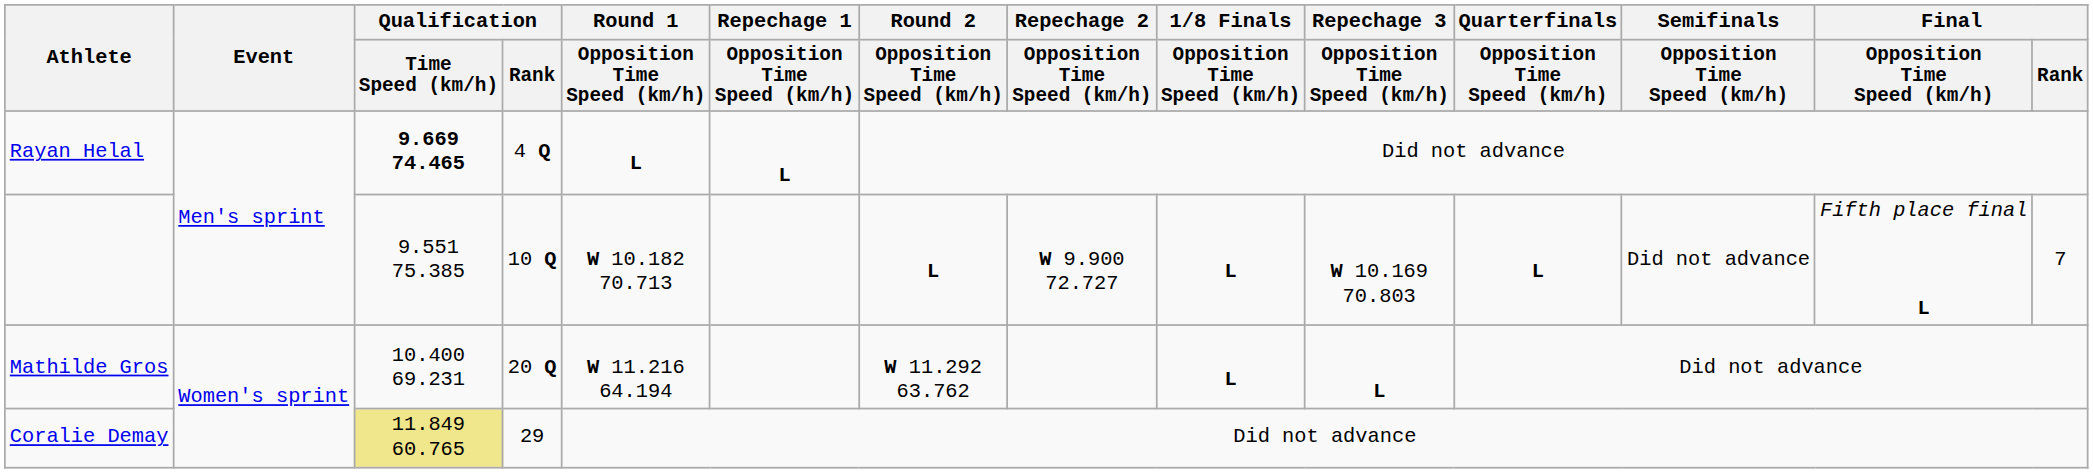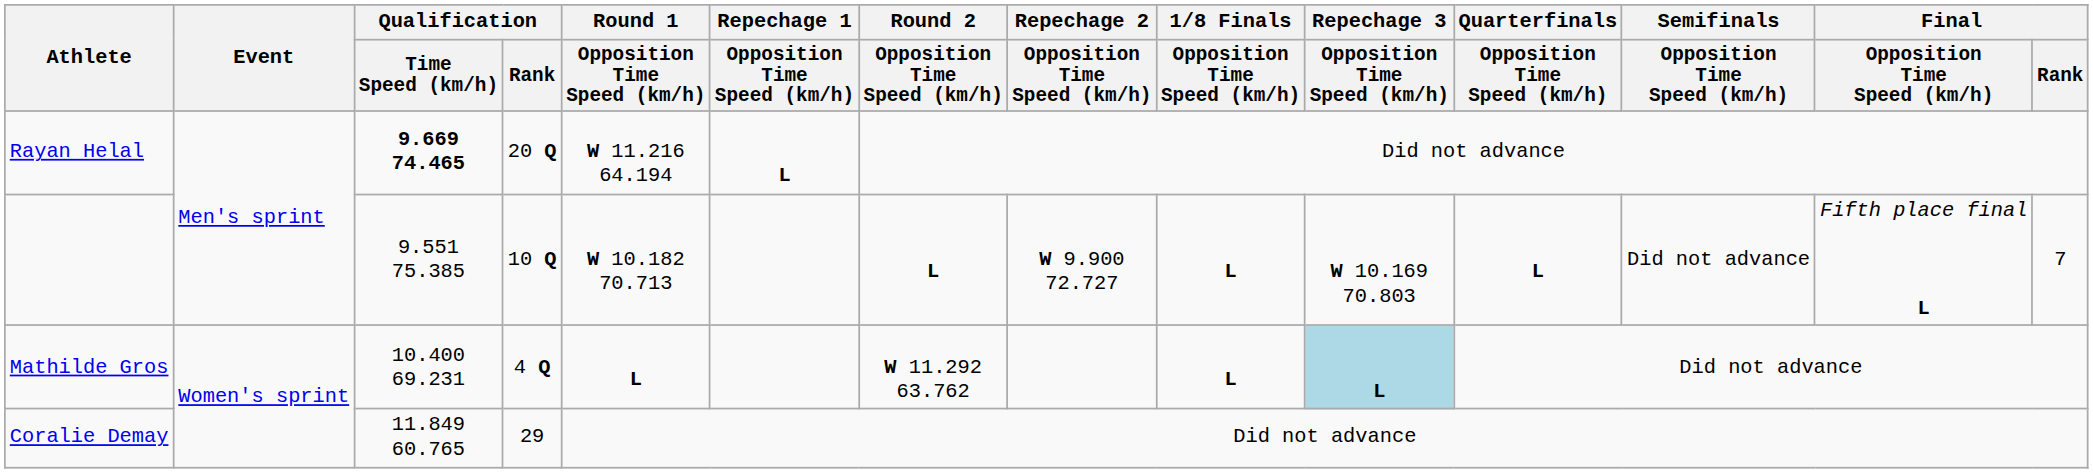Rayan Helal | Qualification / Rank: 4 Q -> 20 Q
Rayan Helal | Round 1 / Opposition Time Speed (km/h): L -> W 11.216 64.194
Mathilde Gros | Qualification / Rank: 20 Q -> 4 Q
Mathilde Gros | Round 1 / Opposition Time Speed (km/h): W 11.216 64.194 -> L
Mathilde Gros | Repechage 3 / Opposition Time Speed (km/h): no background -> lightblue background
Coralie Demay | Qualification / Time Speed (km/h): khaki background -> no background
